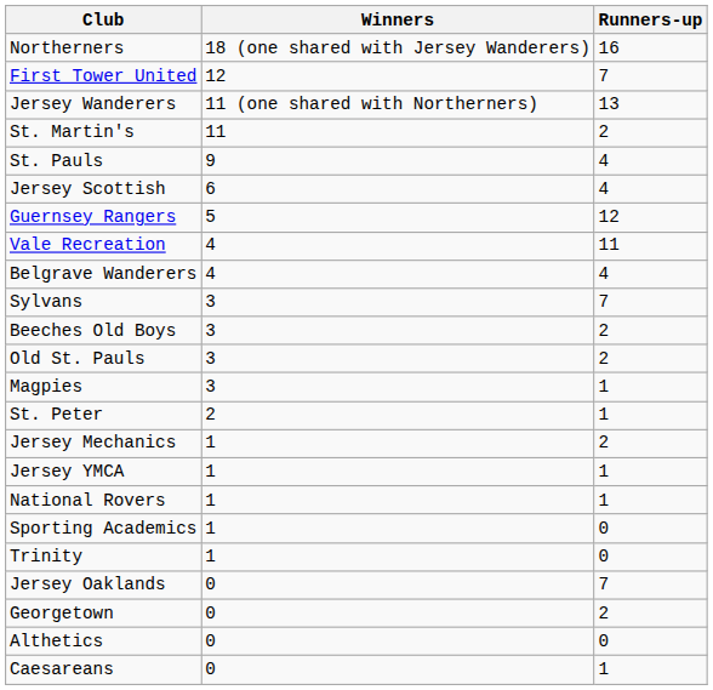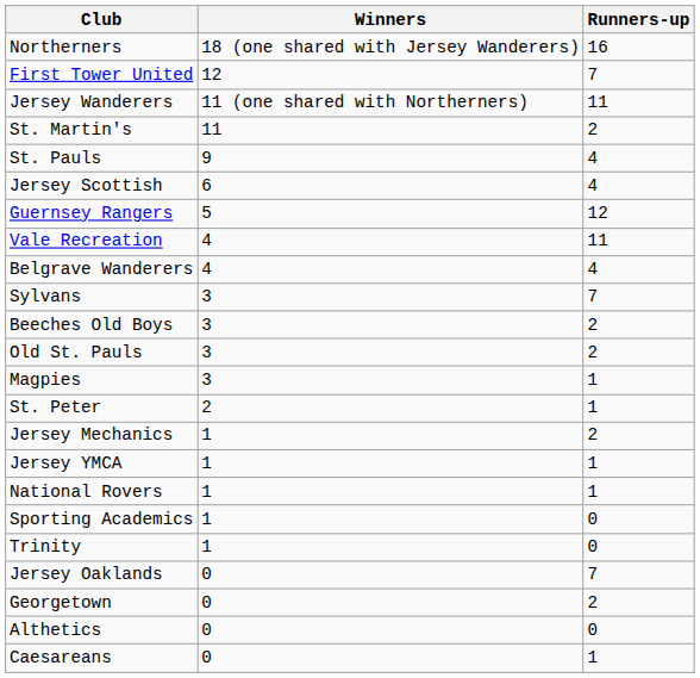Jersey Wanderers | Runners-up: 13 -> 11
